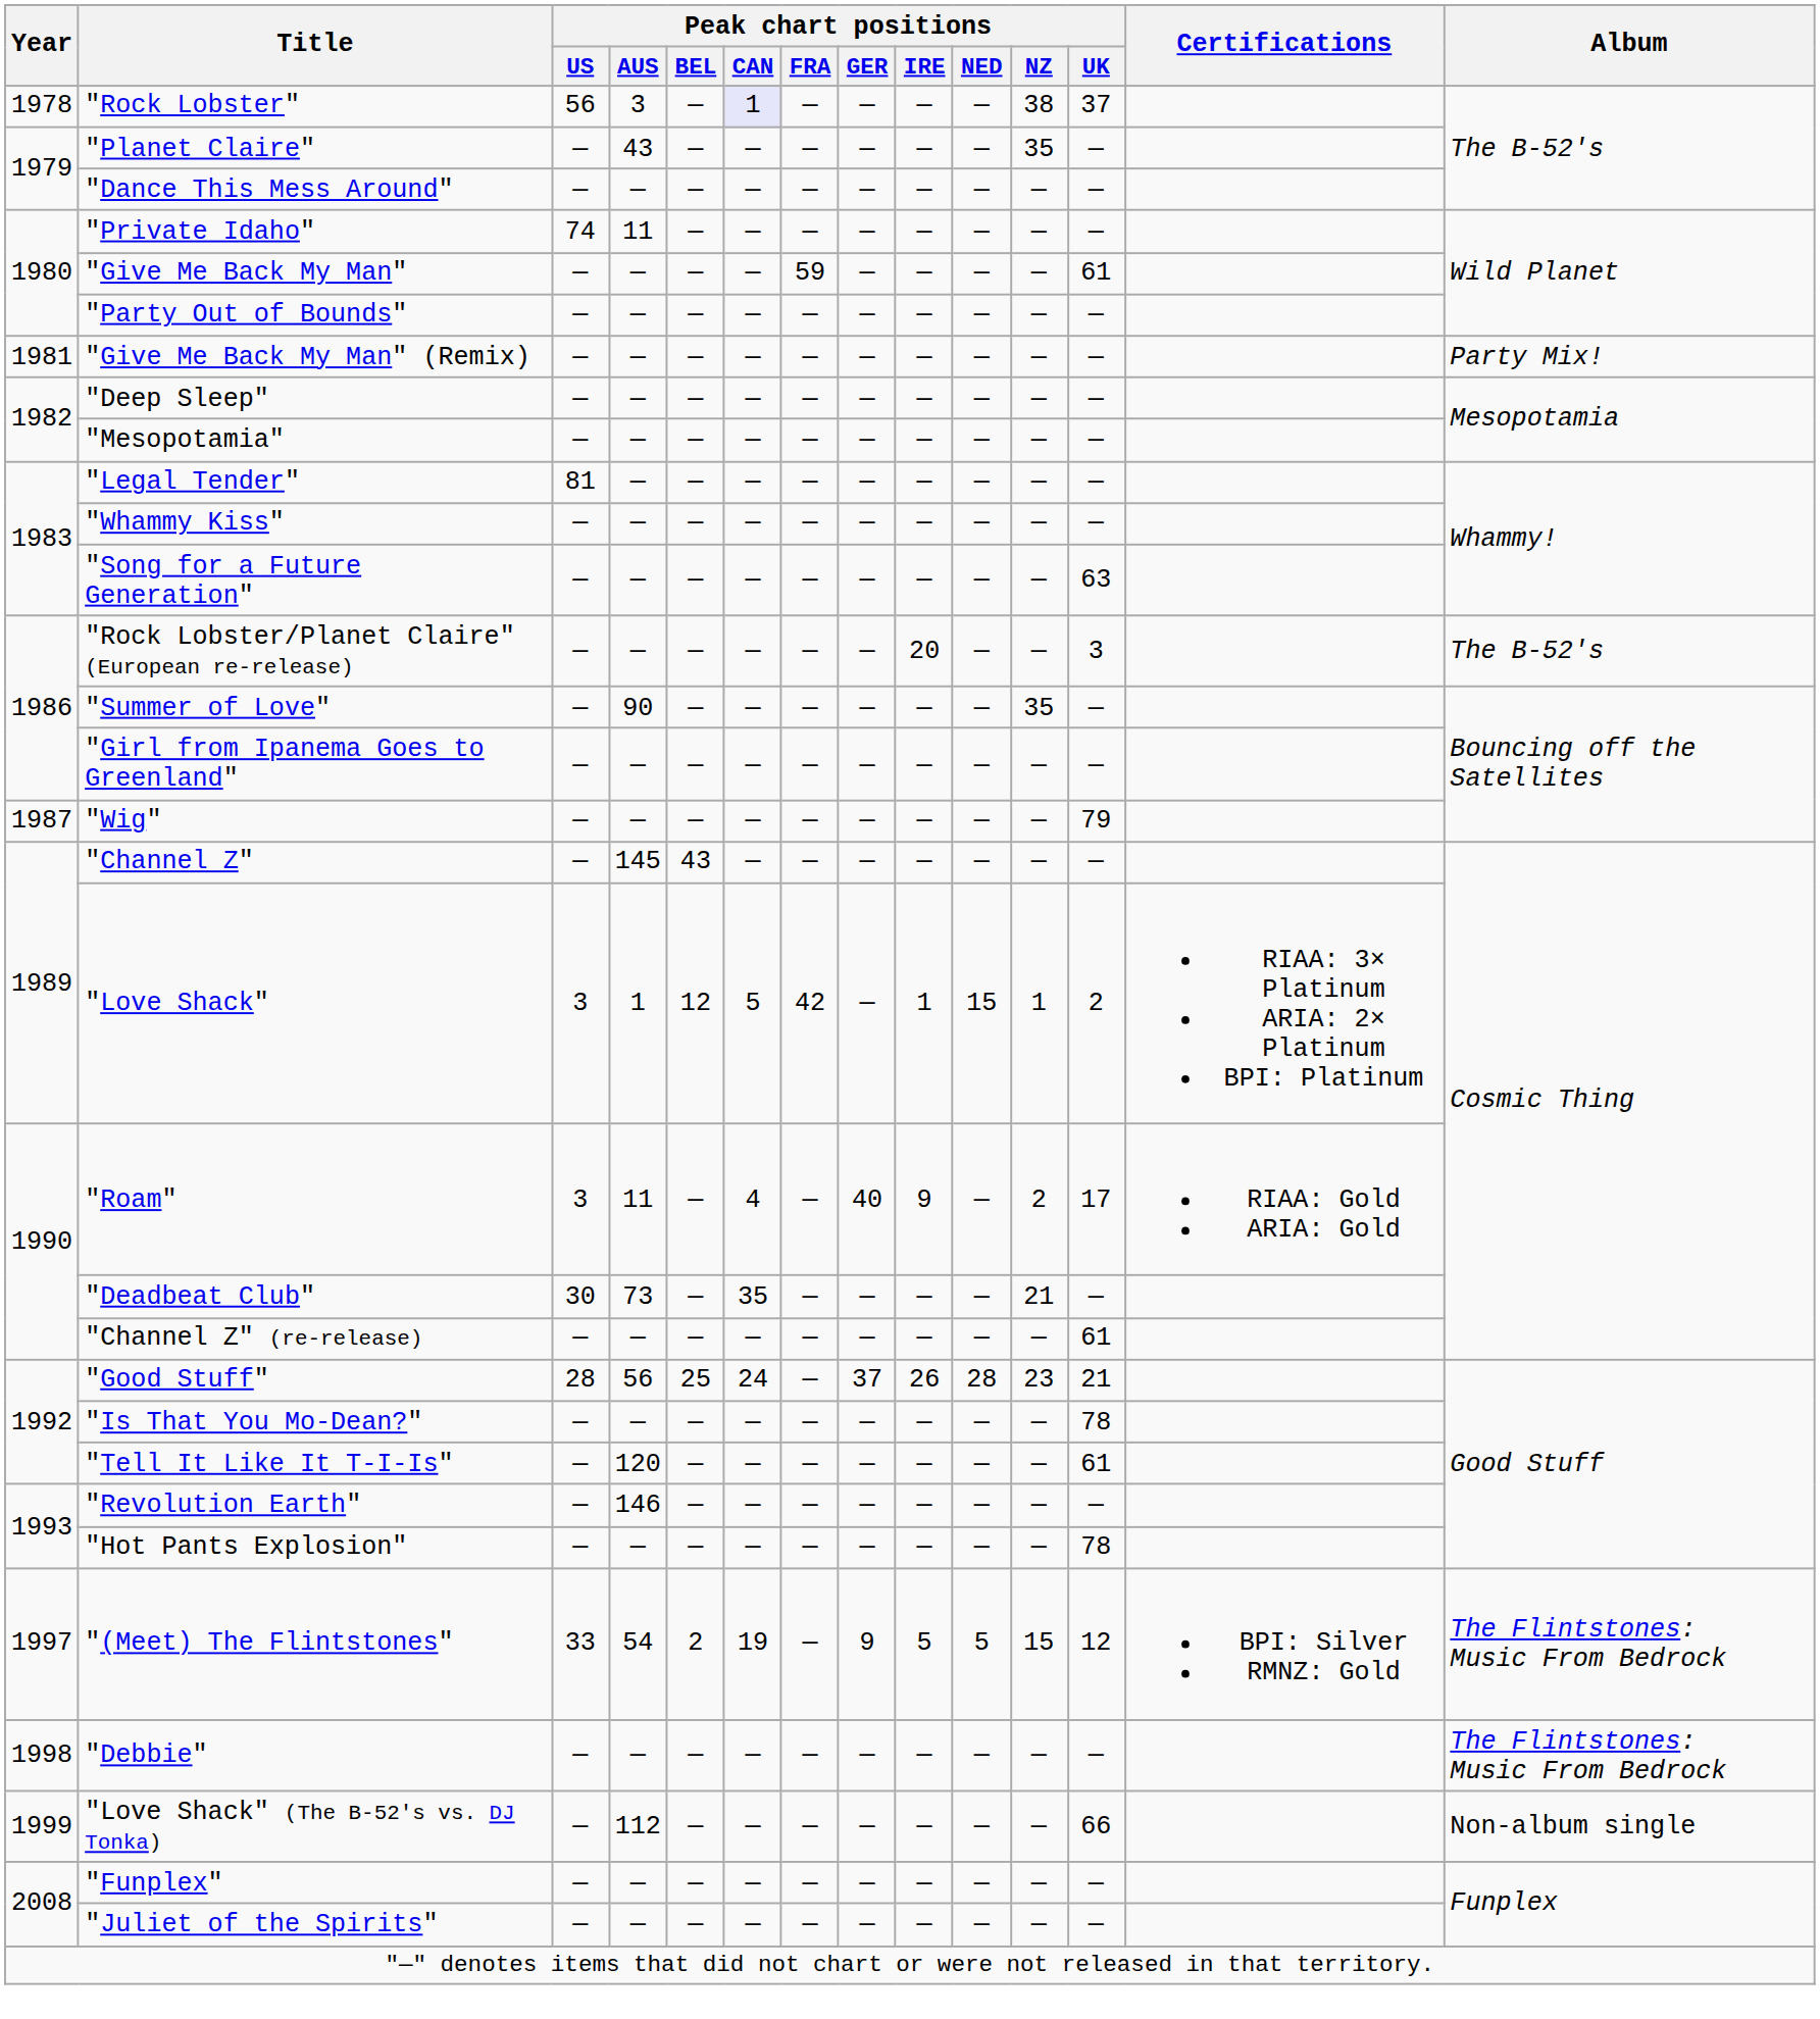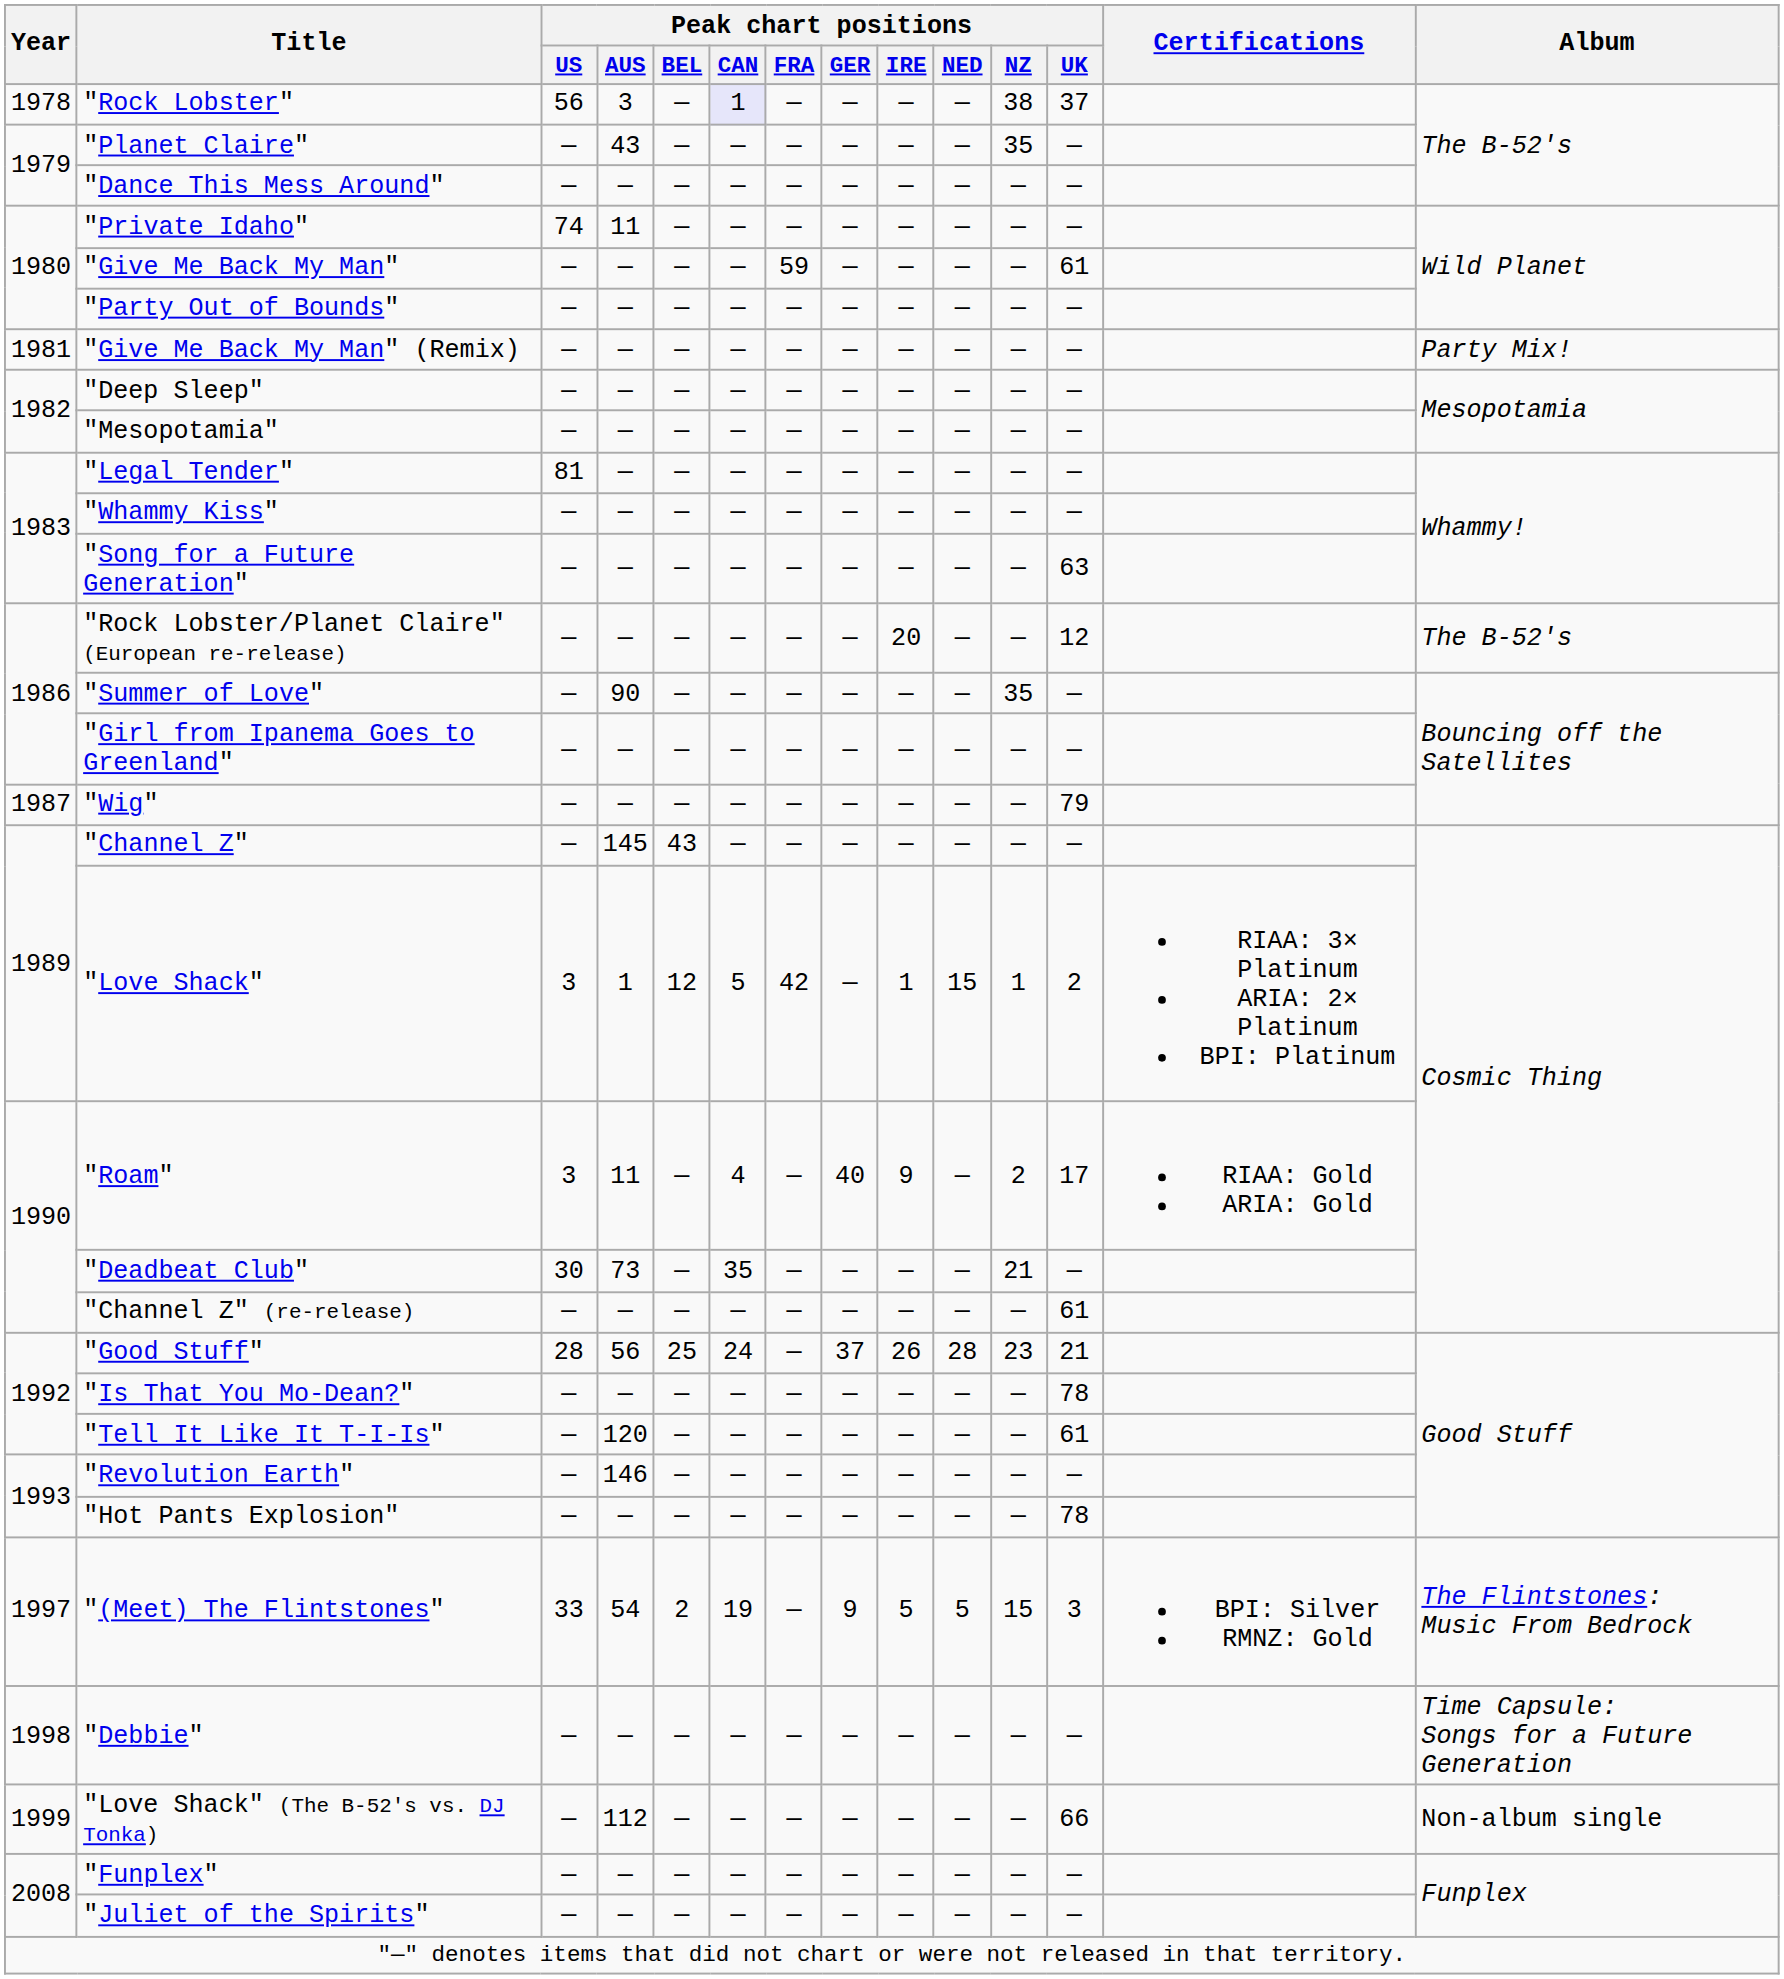"Rock Lobster/Planet Claire" (European re-release) | Peak chart positions / UK: 3 -> 12
"(Meet) The Flintstones" | Peak chart positions / UK: 12 -> 3
"Debbie" | Album: The Flintstones: Music From Bedrock -> Time Capsule: Songs for a Future Generation
